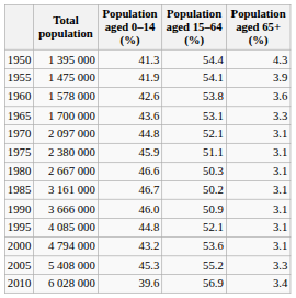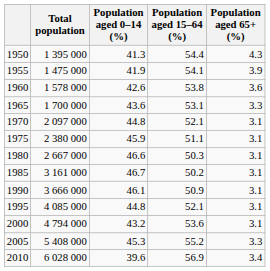1990 | Population aged 0–14 (%): 46.0 -> 46.1
